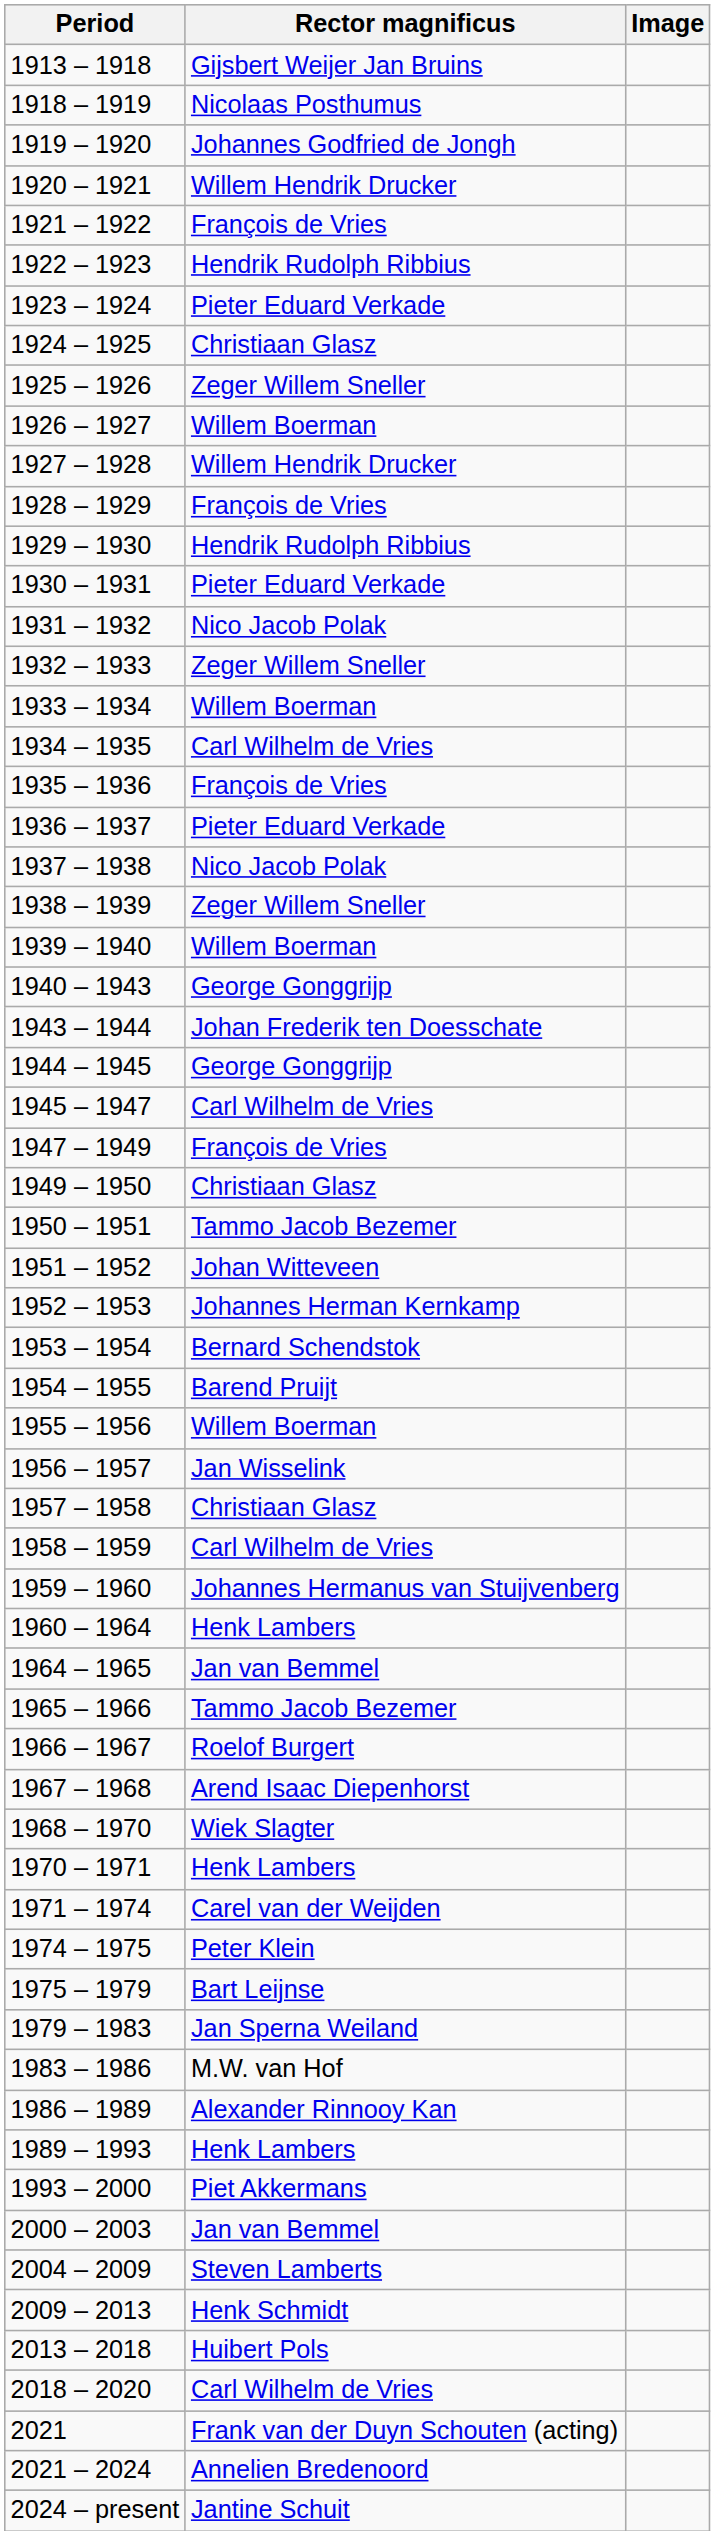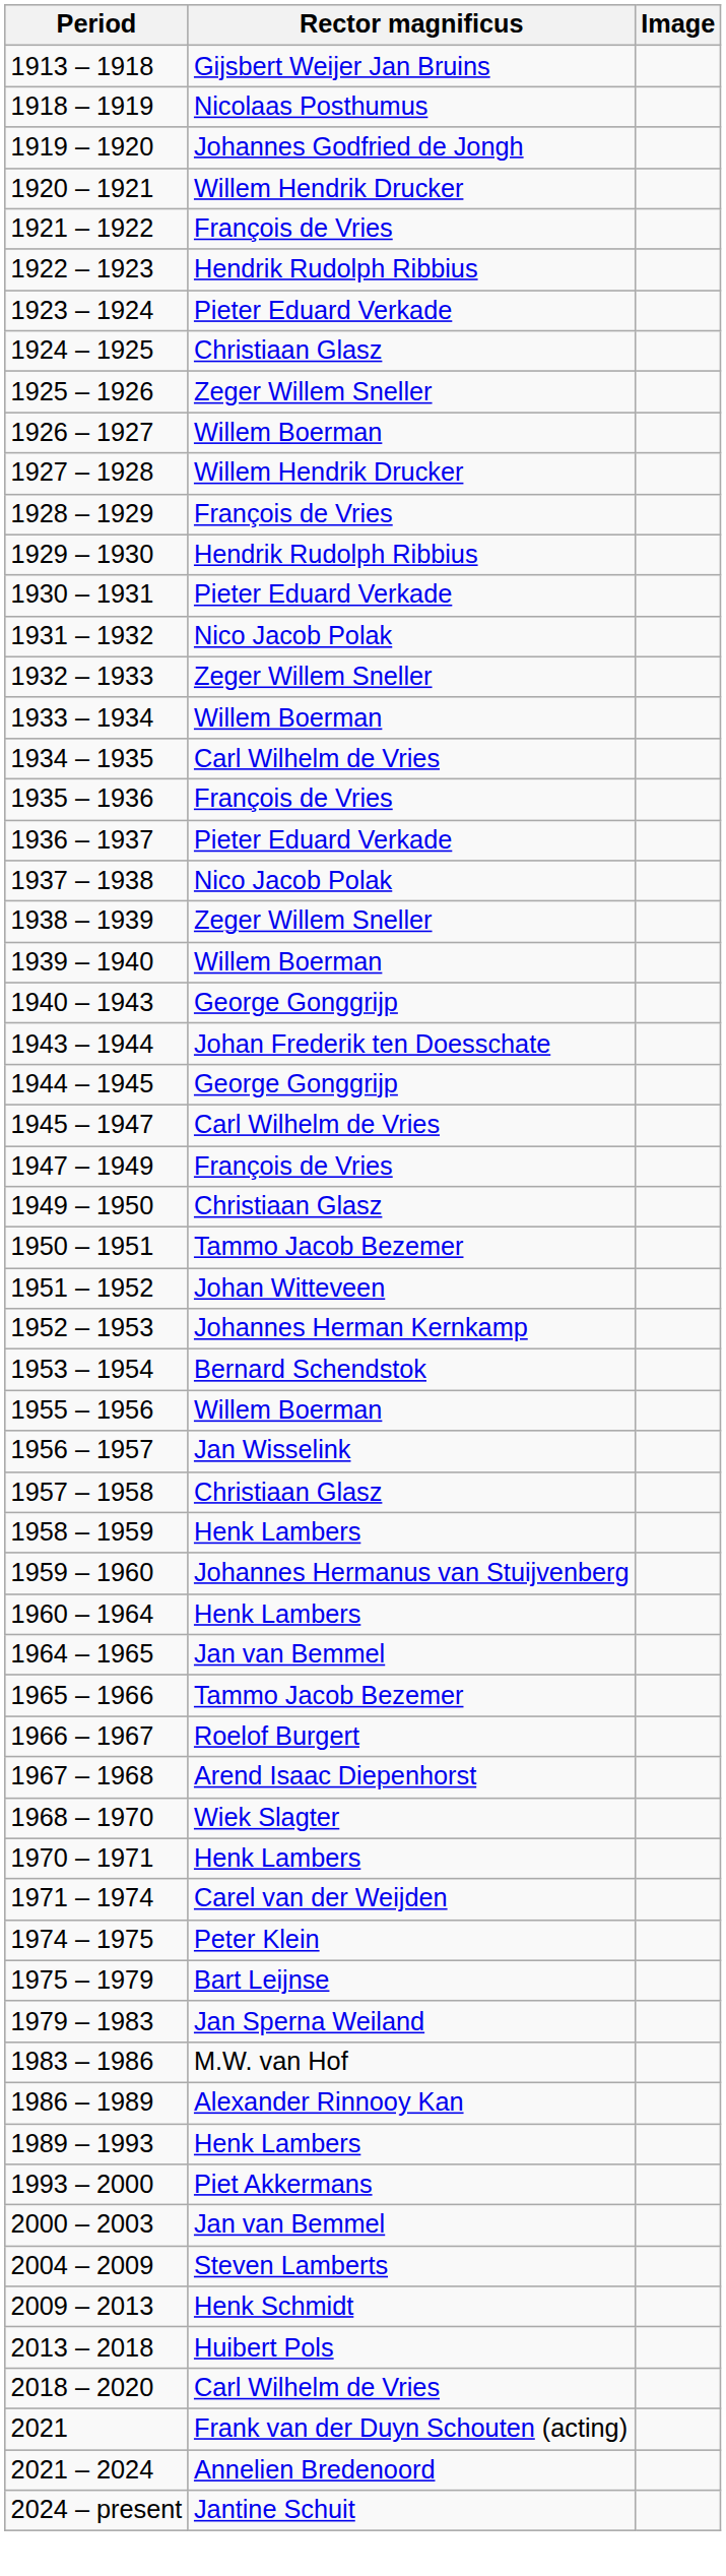- row: 1954 – 1955 | Barend Pruijt
1958 – 1959 | Rector magnificus: Carl Wilhelm de Vries -> Henk Lambers
